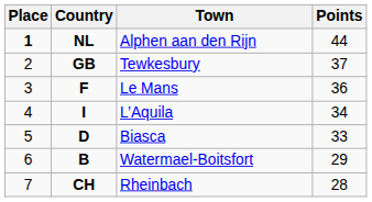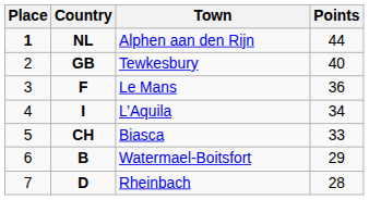Tewkesbury | Points: 37 -> 40
Biasca | Country: D -> CH
Rheinbach | Country: CH -> D
